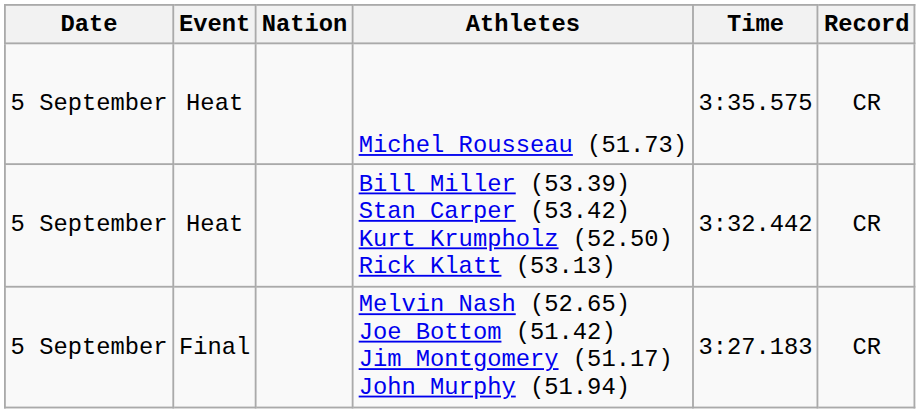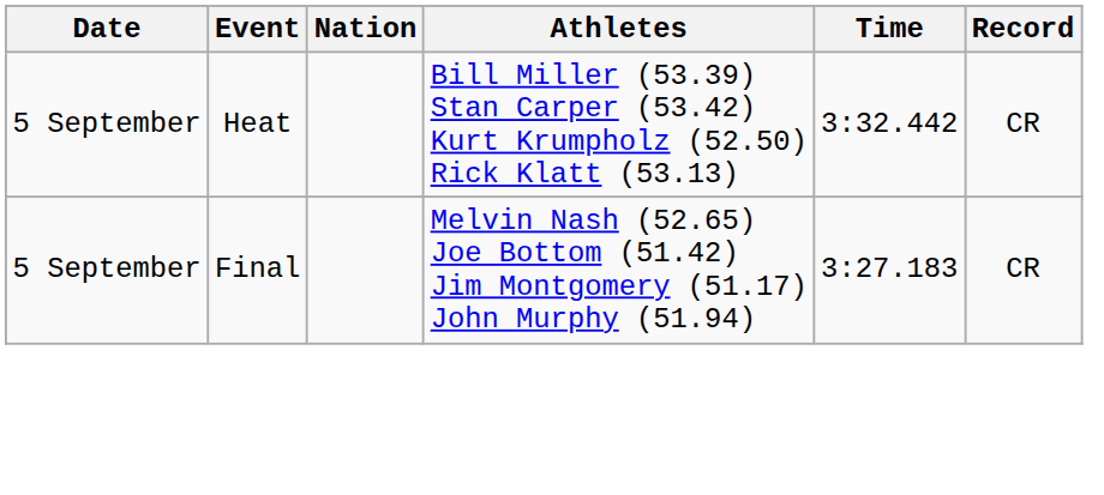- row: 5 September | Heat | Michel Rousseau (51.73) | 3:35.575 | CR
